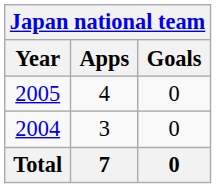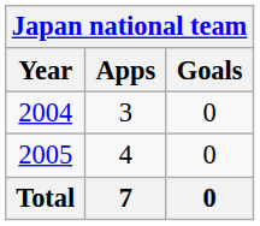rows swapped: 2004 <-> 2005
